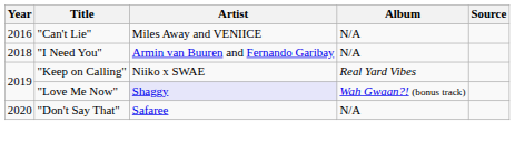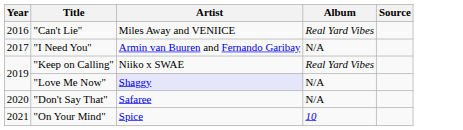"Can't Lie" | Album: N/A -> Real Yard Vibes
"I Need You" | Year: 2018 -> 2017
"Love Me Now" | Album: Wah Gwaan?! (bonus track) -> N/A
+ row: 2021 | "On Your Mind" | Spice | 10
